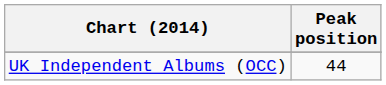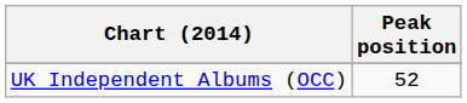UK Independent Albums (OCC) | Peak position: 44 -> 52
